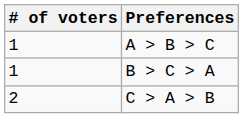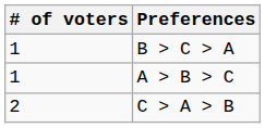rows swapped: A > B > C <-> B > C > A
